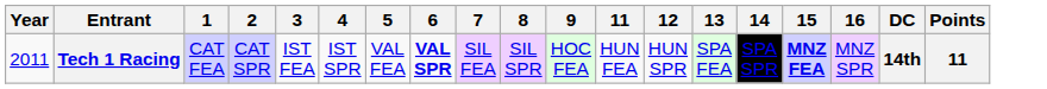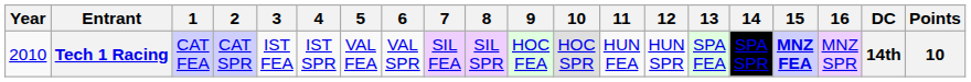+ column: 10 | HOC SPR
Tech 1 Racing | Year: 2011 -> 2010
Tech 1 Racing | 6: bold -> normal
Tech 1 Racing | Points: 11 -> 10
